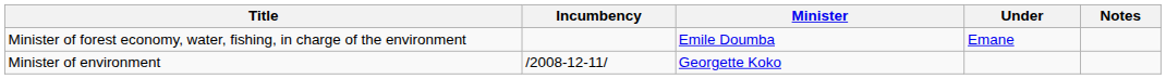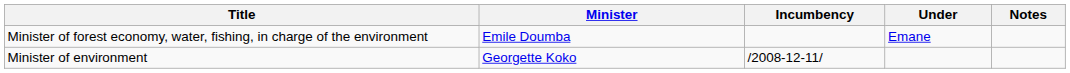columns swapped: Minister <-> Incumbency
